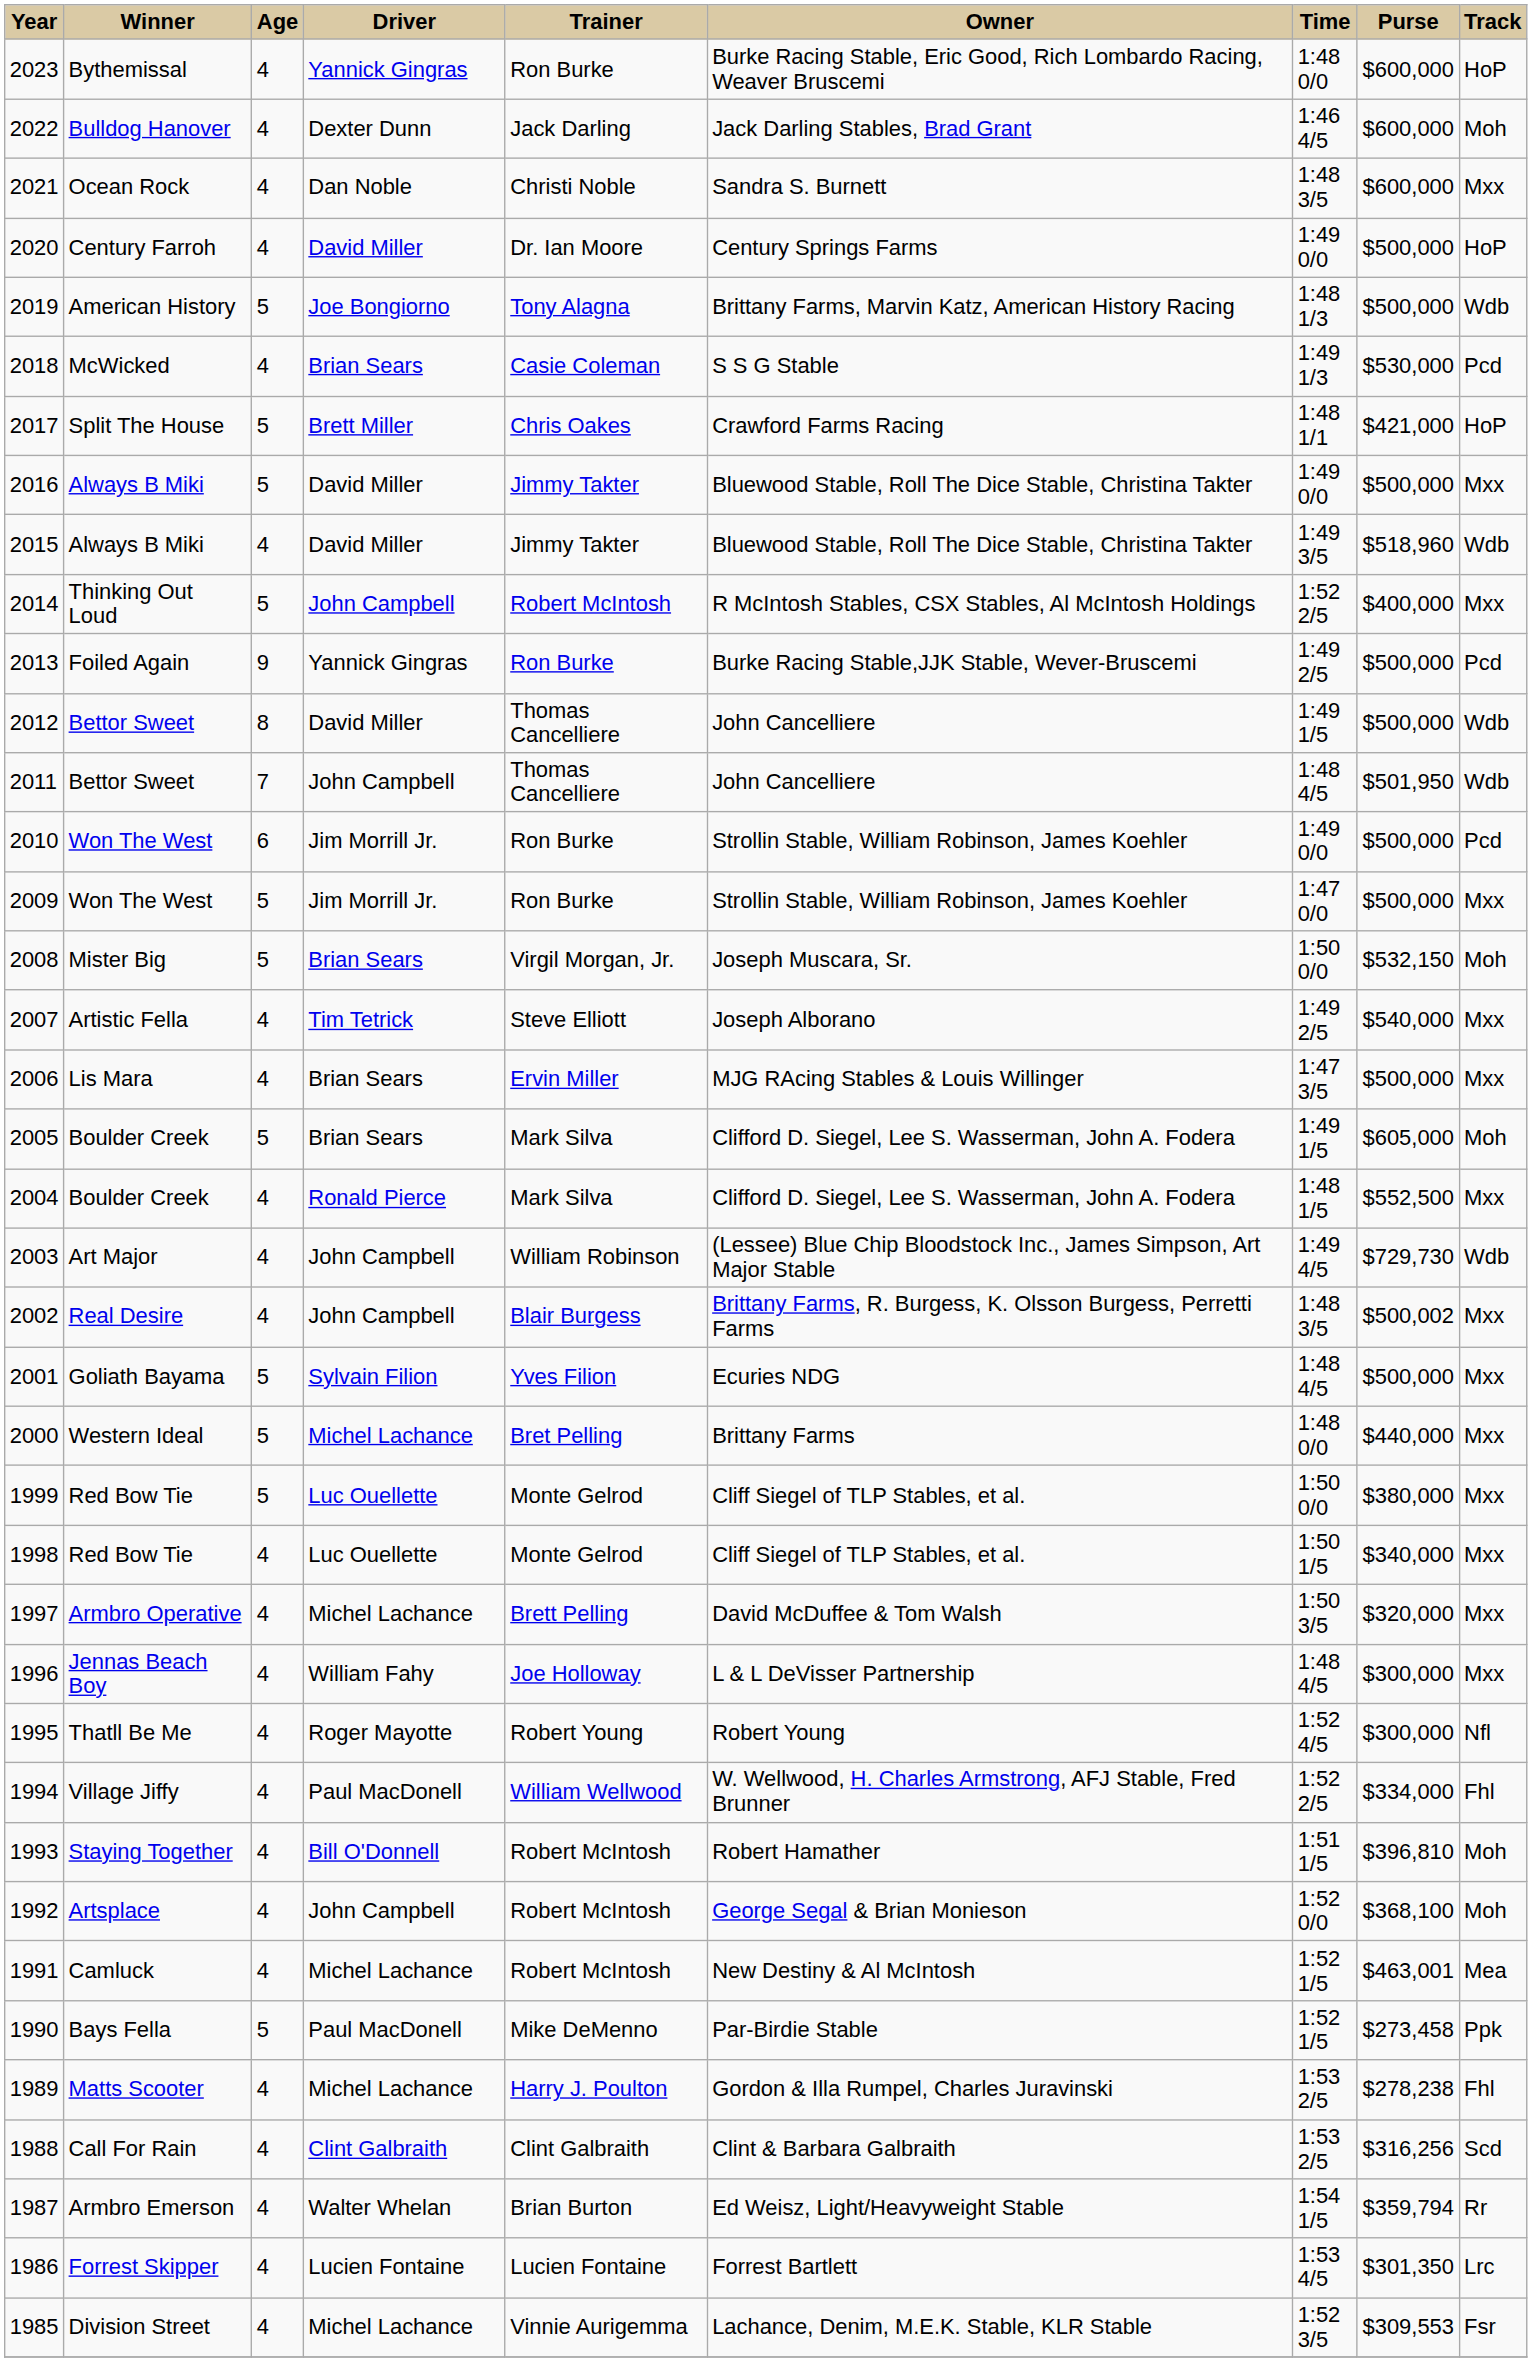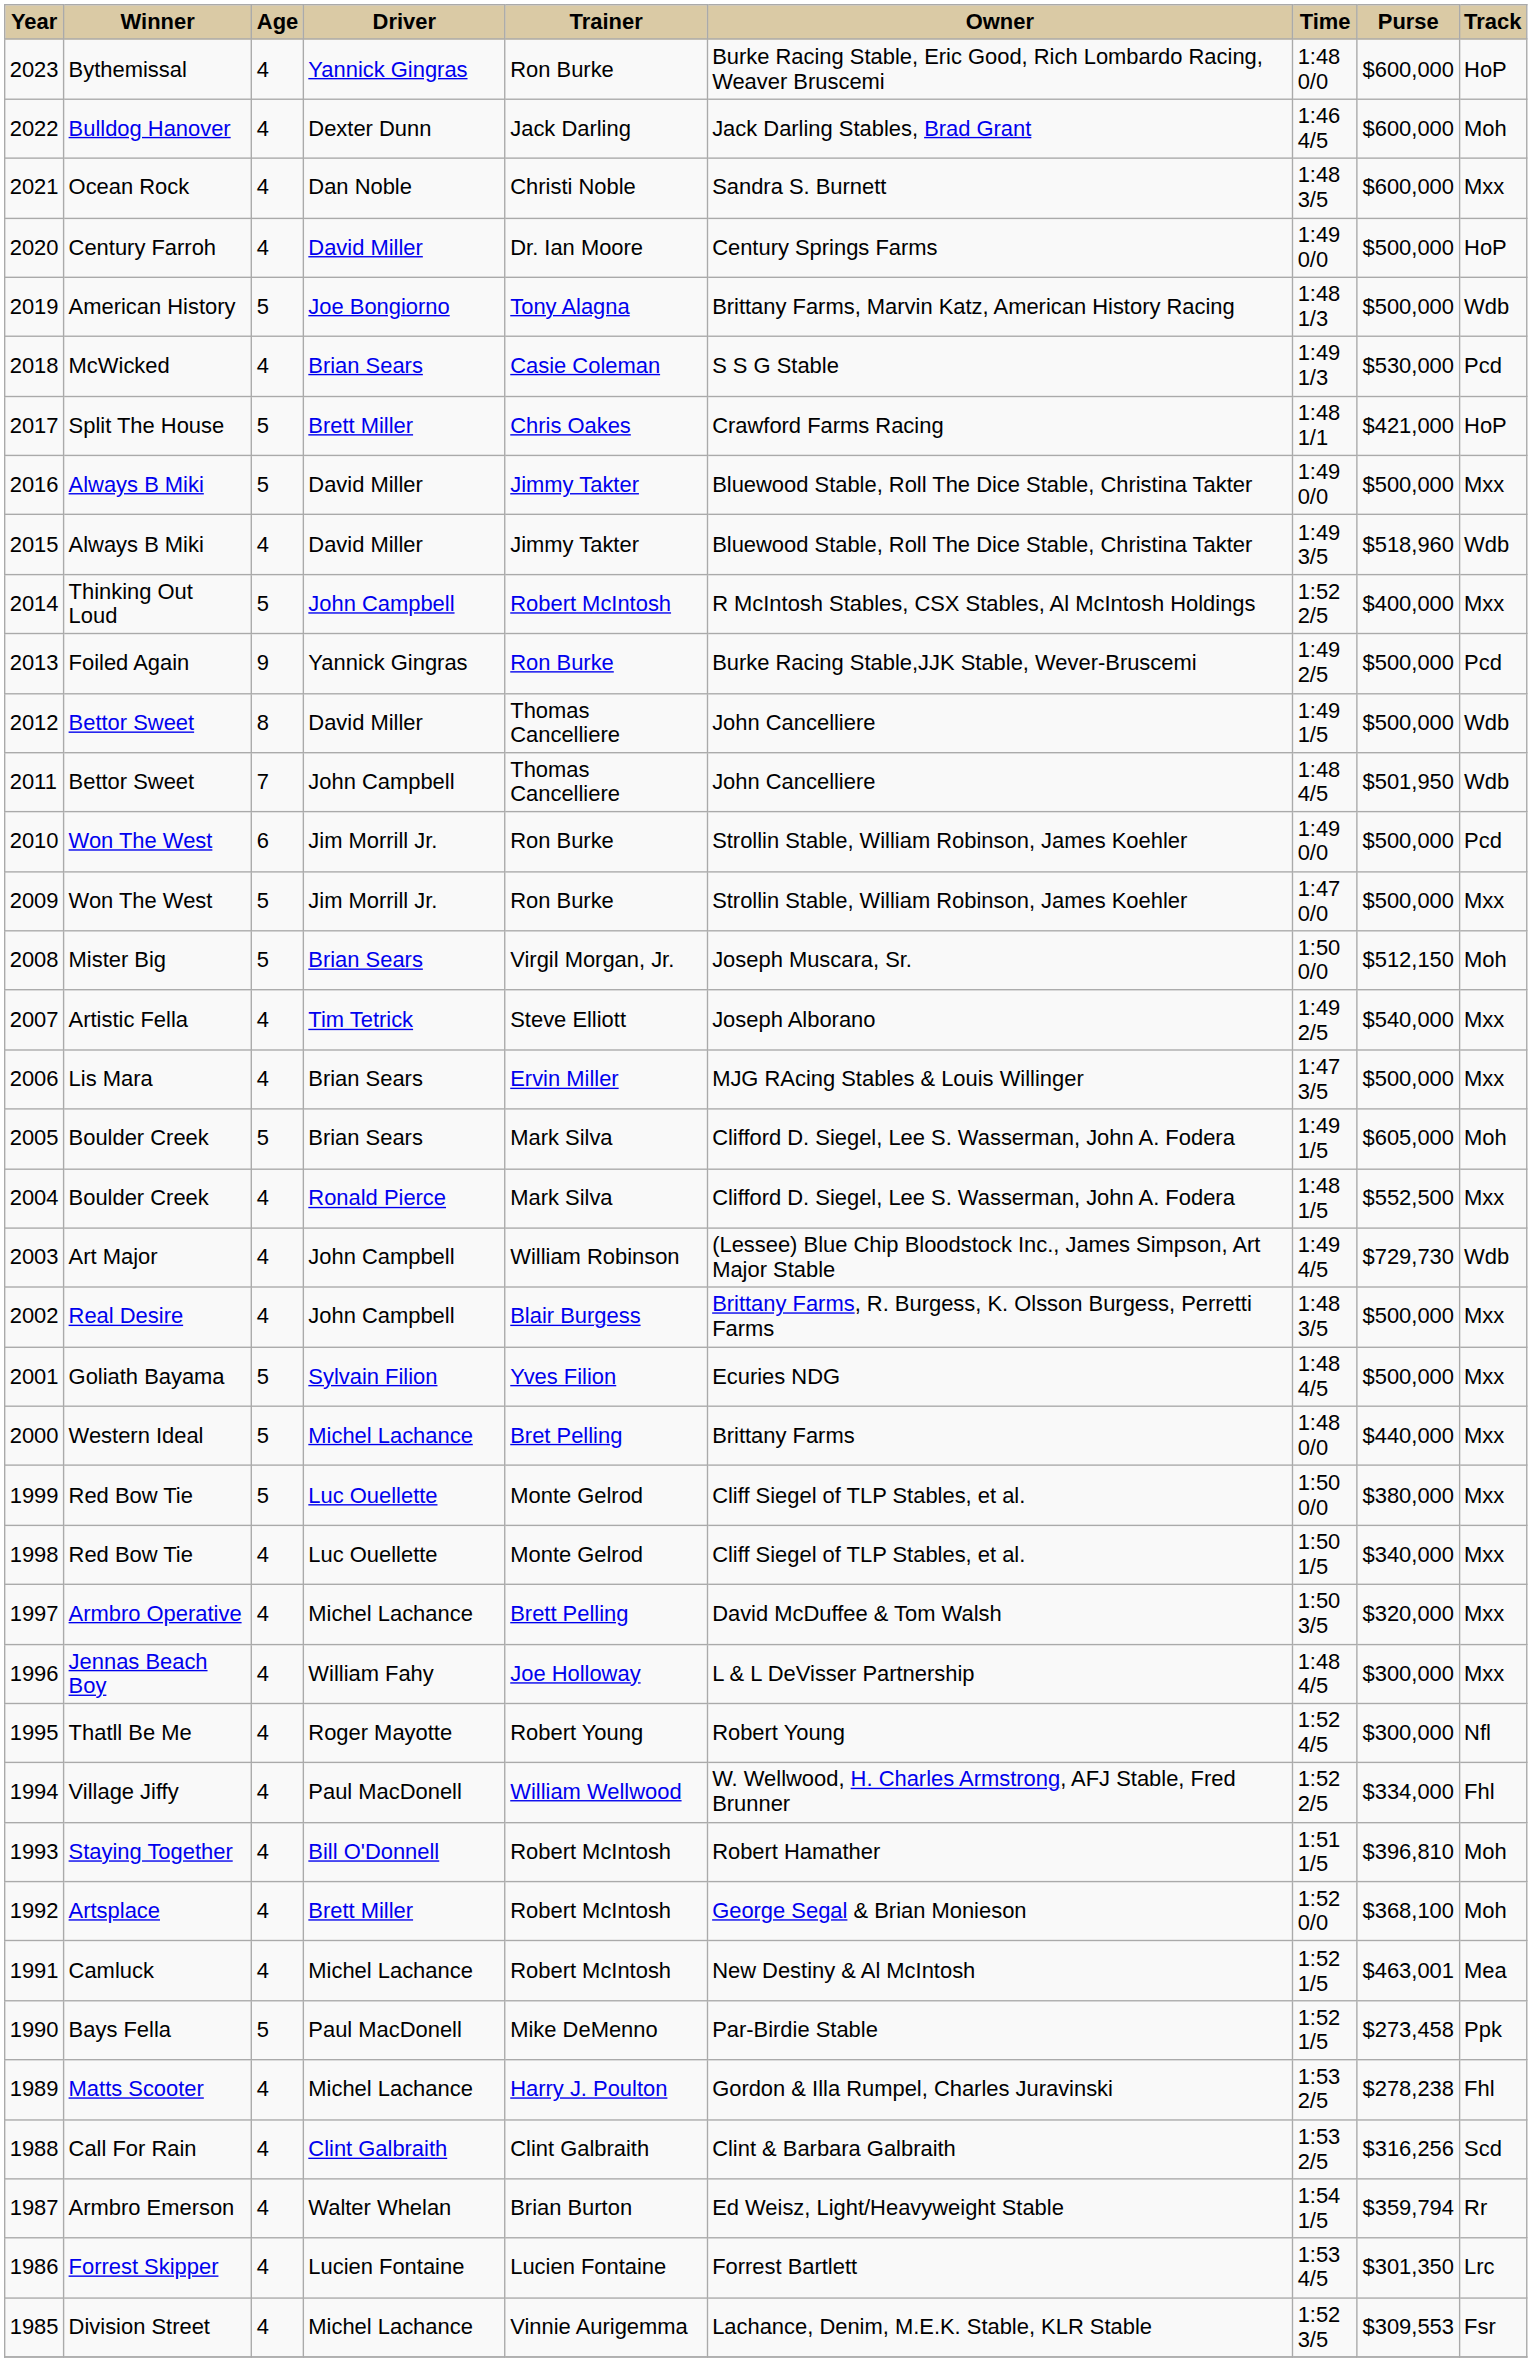2008 | Purse: $532,150 -> $512,150
2002 | Purse: $500,002 -> $500,000
1992 | Driver: John Campbell -> Brett Miller
